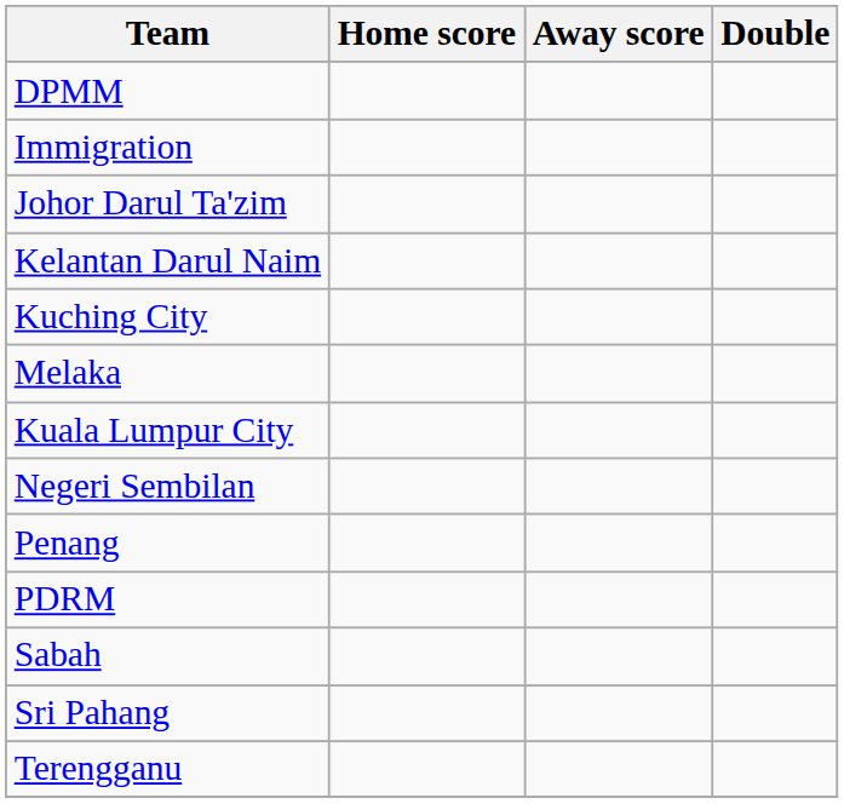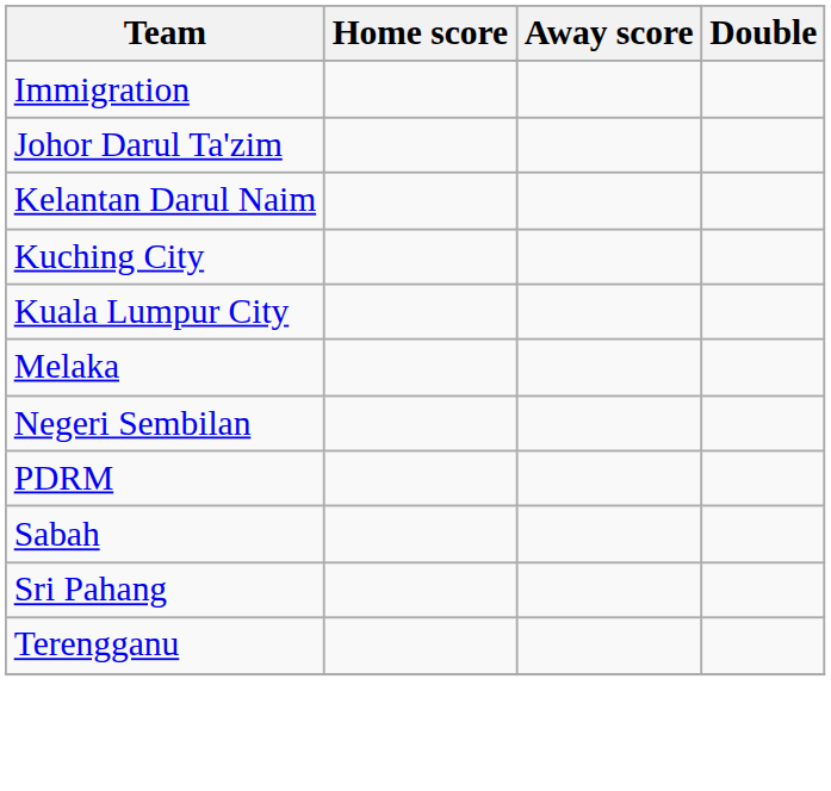- row: DPMM
rows swapped: Kuala Lumpur City <-> Melaka
- row: Penang
